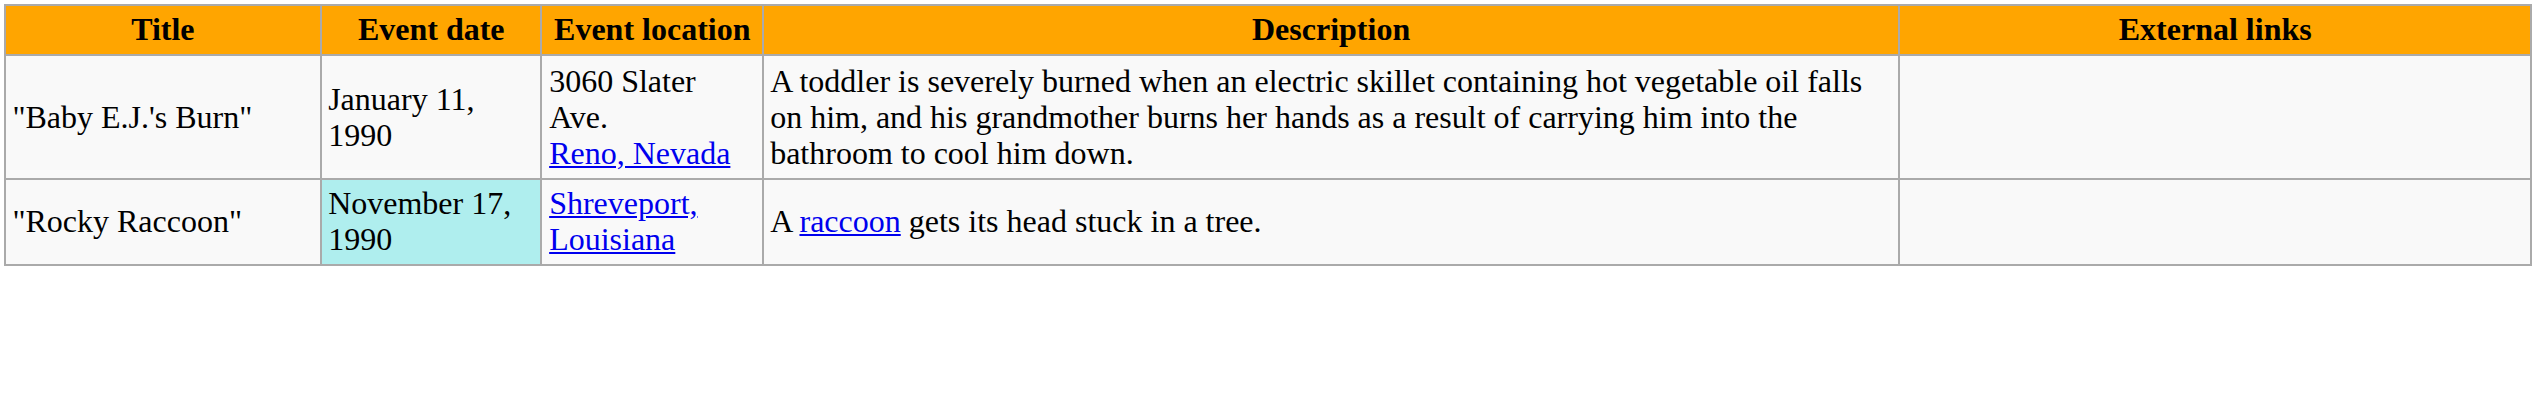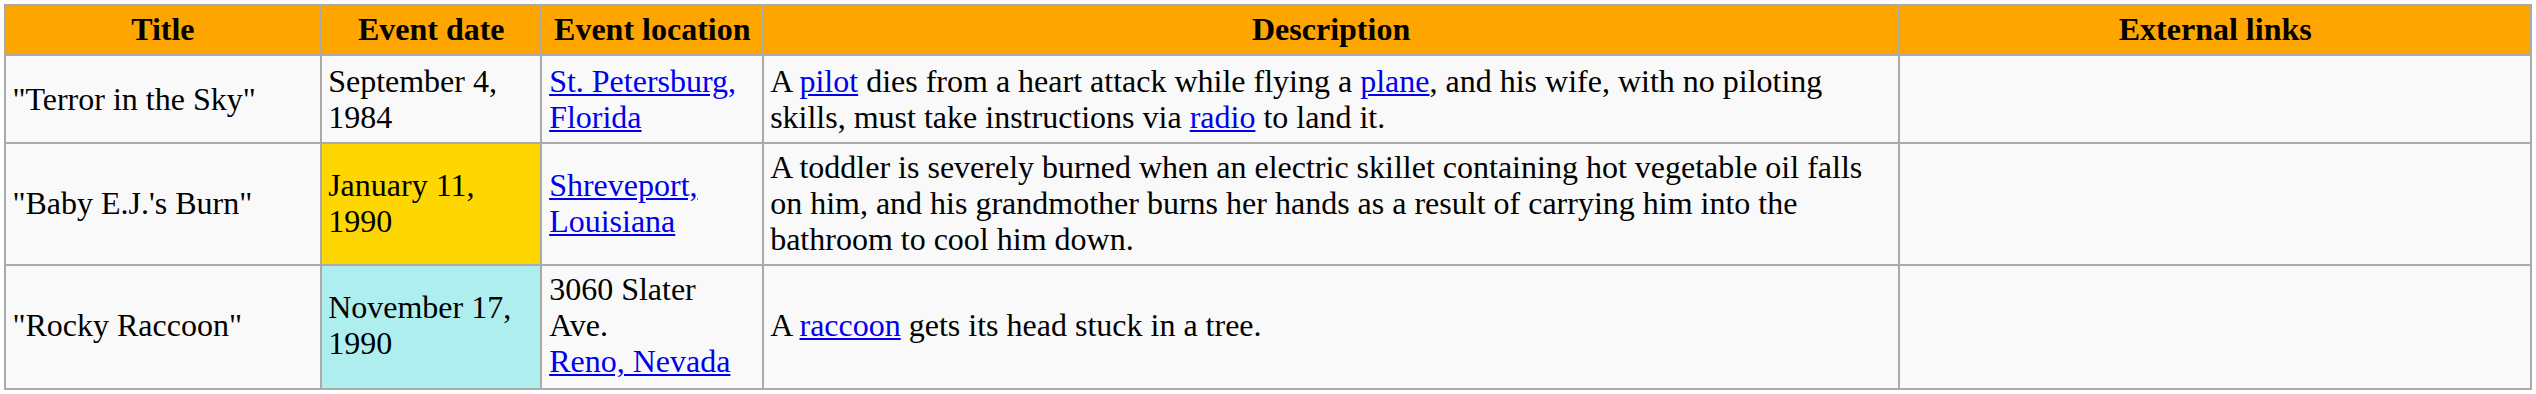+ row: "Terror in the Sky" | September 4, 1984 | St. Petersburg, Florida | A pilot dies from a heart attack while flying a plane, and his wife, with no piloting skills, must take instructions via radio to land it.
"Baby E.J.'s Burn" | Event date: no background -> gold background
"Baby E.J.'s Burn" | Event location: 3060 Slater Ave. Reno, Nevada -> Shreveport, Louisiana
"Rocky Raccoon" | Event location: Shreveport, Louisiana -> 3060 Slater Ave. Reno, Nevada
